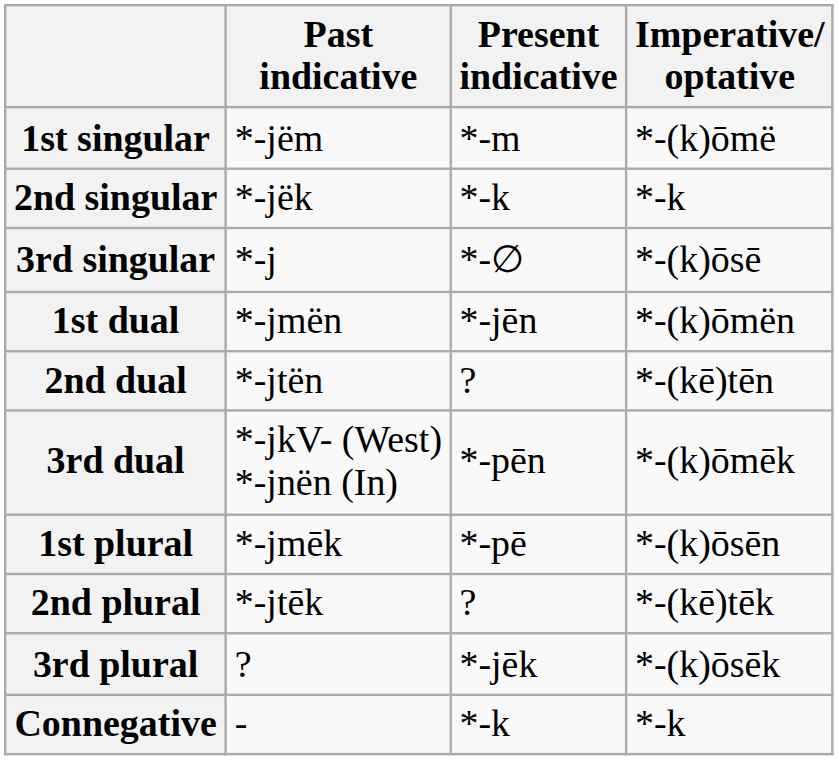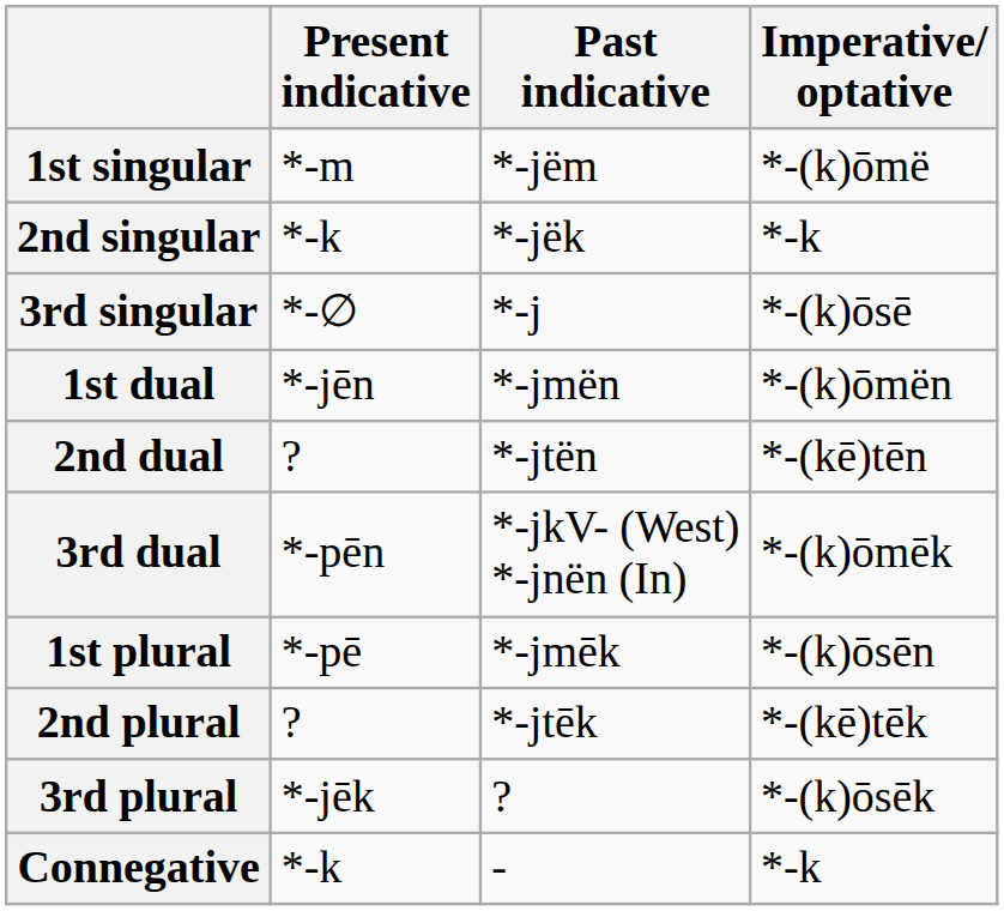columns swapped: Present indicative <-> Past indicative
